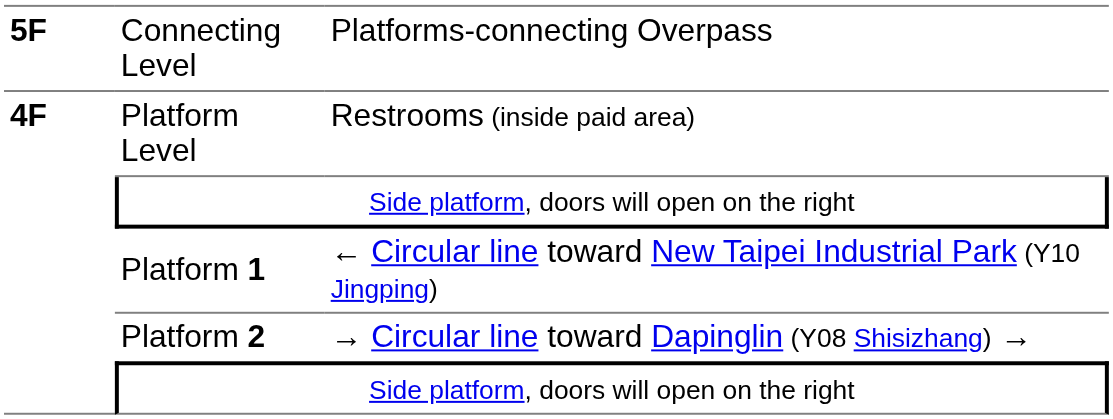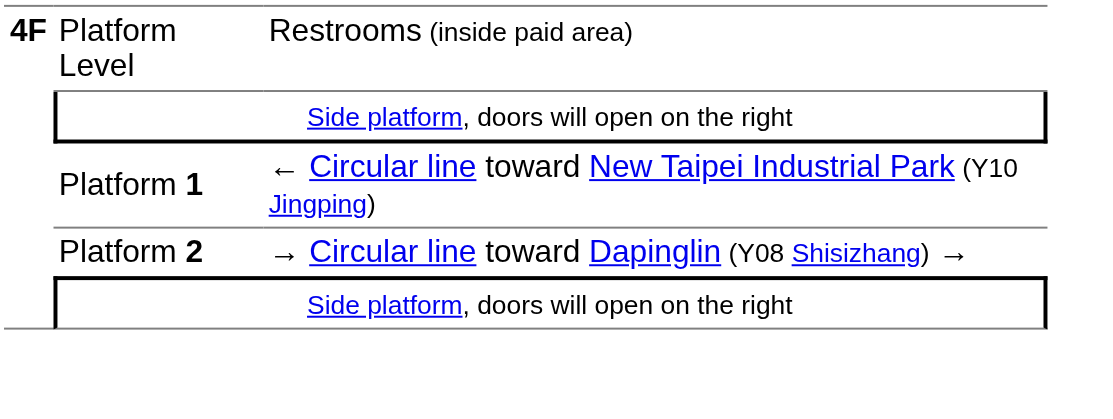- row: 5F | Connecting Level | Platforms-connecting Overpass
